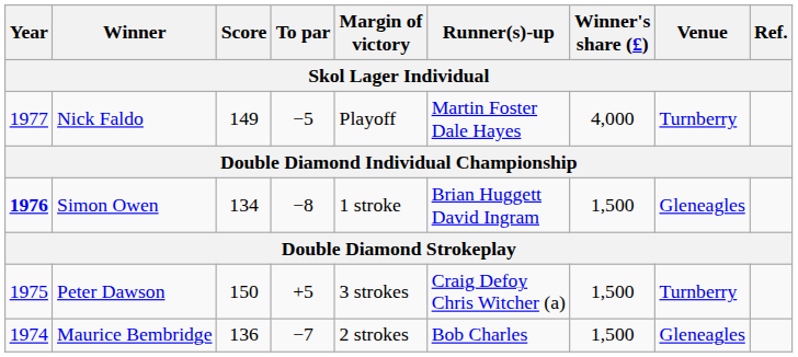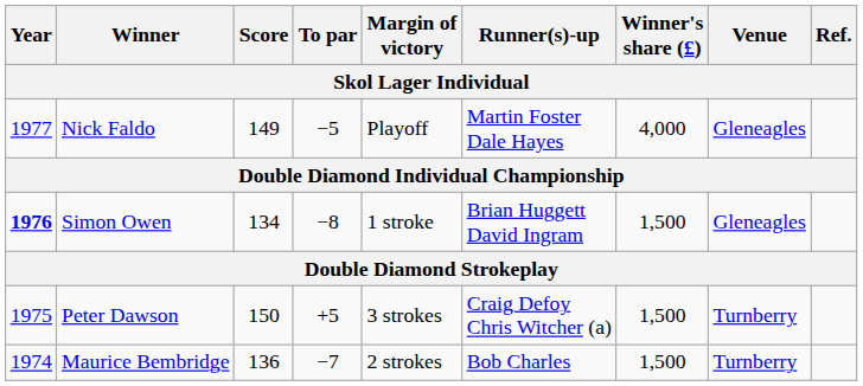Nick Faldo | Venue: Turnberry -> Gleneagles
Maurice Bembridge | Venue: Gleneagles -> Turnberry
